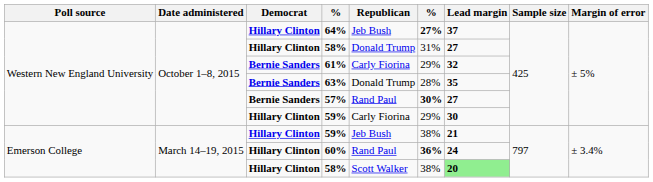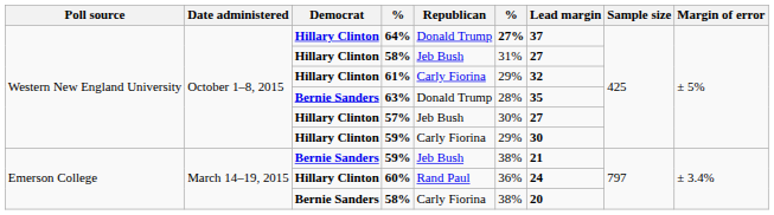64% | Republican: Jeb Bush -> Donald Trump
Western New England University / 58% | Republican: Donald Trump -> Jeb Bush
61% | Democrat: Bernie Sanders -> Hillary Clinton
57% | Democrat: Bernie Sanders -> Hillary Clinton
57% | Republican: Rand Paul -> Jeb Bush
57% | column 6: bold -> normal
Emerson College / 59% | Democrat: Hillary Clinton -> Bernie Sanders
60% | column 6: bold -> normal
Emerson College / 58% | Democrat: Hillary Clinton -> Bernie Sanders
Emerson College / 58% | Republican: Scott Walker -> Carly Fiorina
Emerson College / 58% | Lead margin: lightgreen background -> no background
